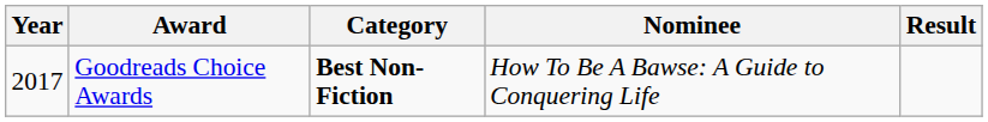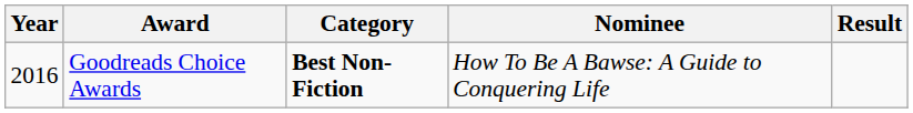Goodreads Choice Awards | Year: 2017 -> 2016
